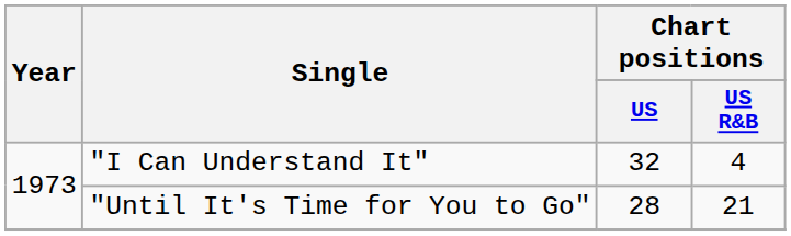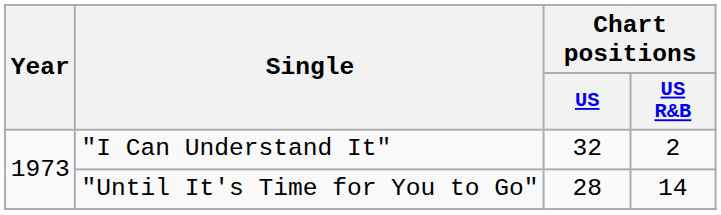"I Can Understand It" | Chart positions / US R&B: 4 -> 2
"Until It's Time for You to Go" | Chart positions / US R&B: 21 -> 14
